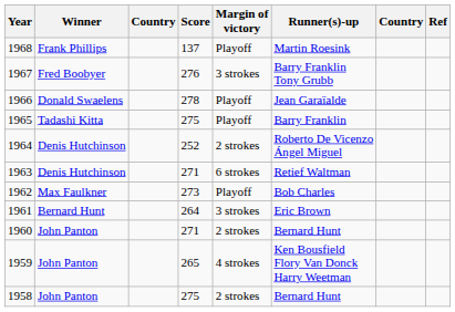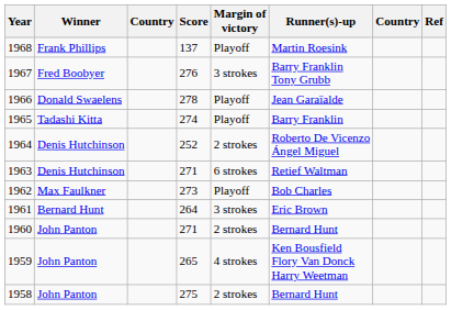1965 | Score: 275 -> 274
